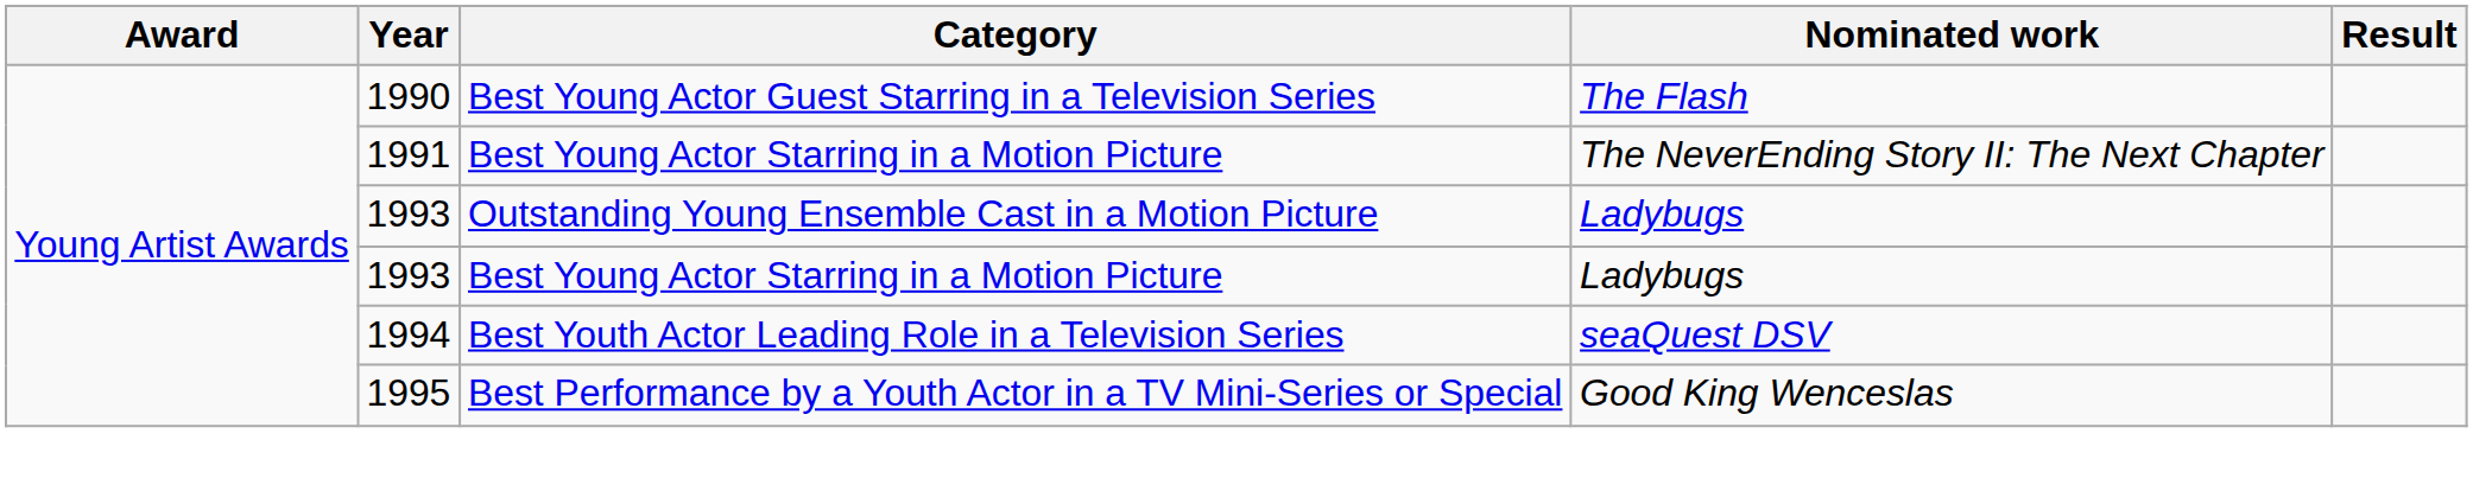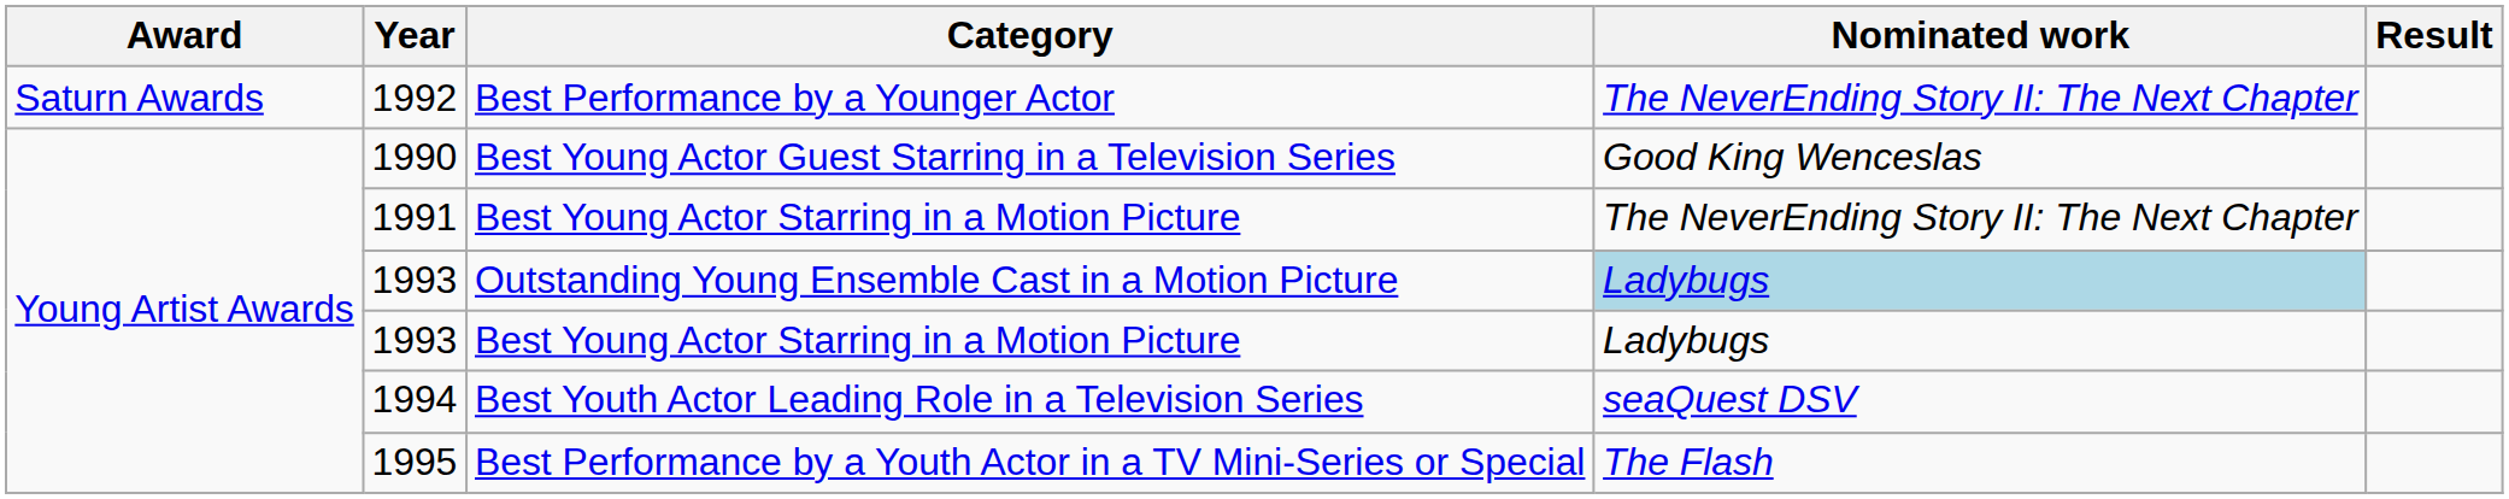+ row: Saturn Awards | 1992 | Best Performance by a Younger Actor | The NeverEnding Story II: The Next Chapter
1990 | Nominated work: The Flash -> Good King Wenceslas
1993 / Outstanding Young Ensemble Cast in a Motion Picture | Nominated work: no background -> lightblue background
1995 | Nominated work: Good King Wenceslas -> The Flash
